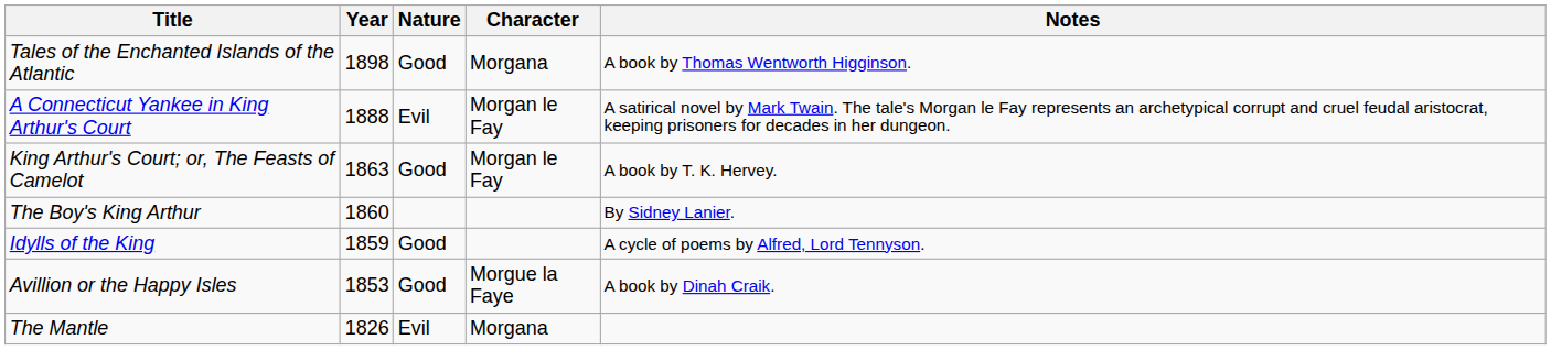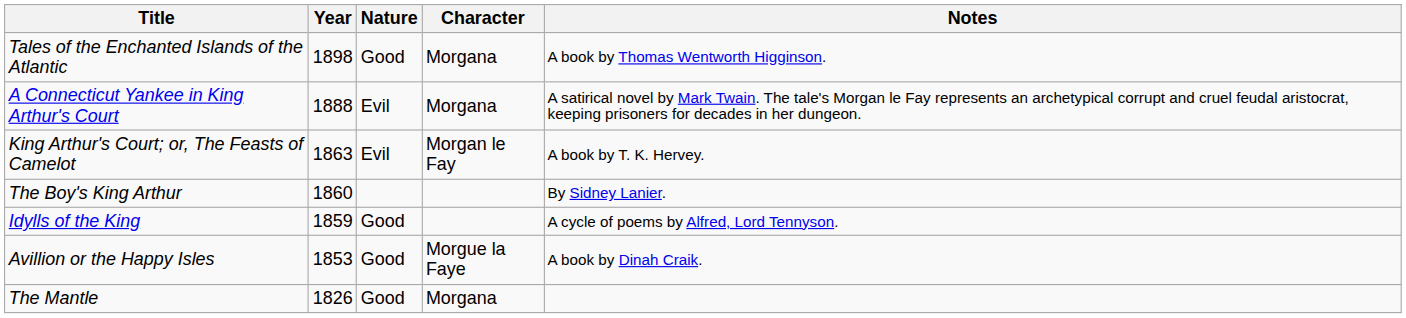A Connecticut Yankee in King Arthur's Court | Character: Morgan le Fay -> Morgana
King Arthur's Court; or, The Feasts of Camelot | Nature: Good -> Evil
The Mantle | Nature: Evil -> Good
